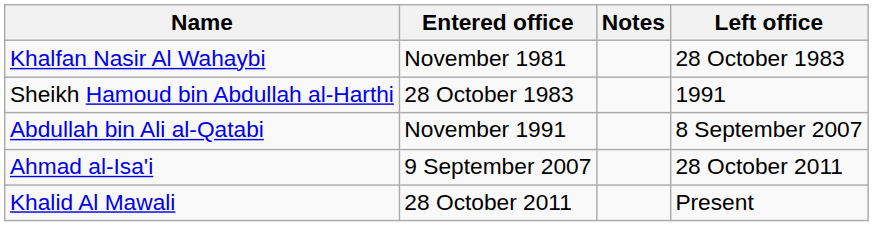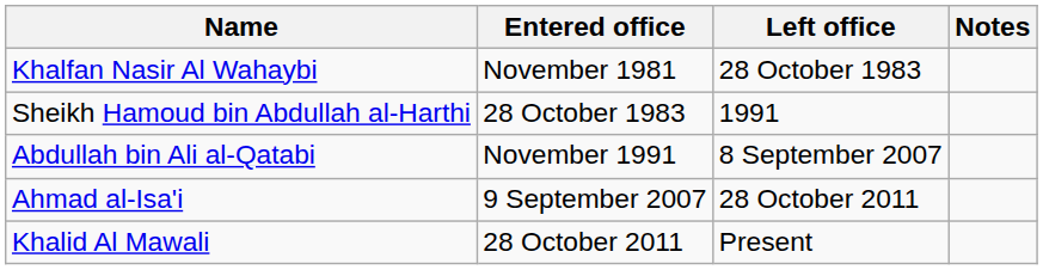columns swapped: Left office <-> Notes
